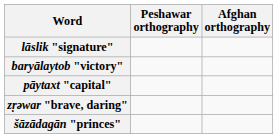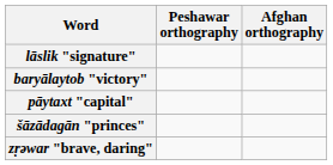rows swapped: zṛәwar "brave, daring" <-> šāzādagān "princes"
